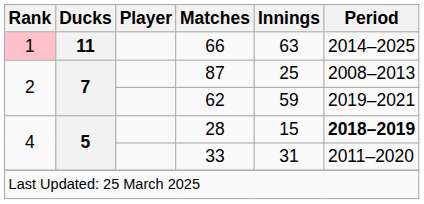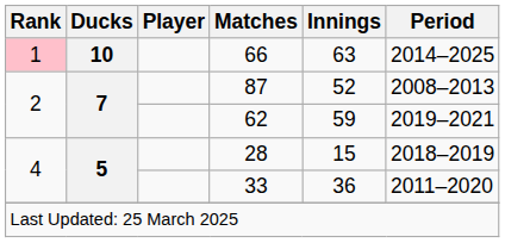66 | Ducks: 11 -> 10
87 | Innings: 25 -> 52
28 | Period: bold -> normal
33 | Innings: 31 -> 36
